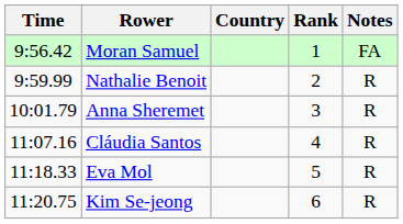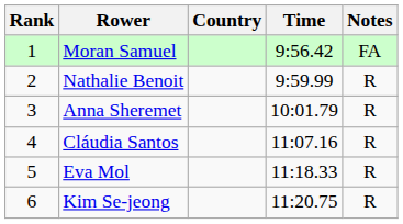columns swapped: Rank <-> Time
